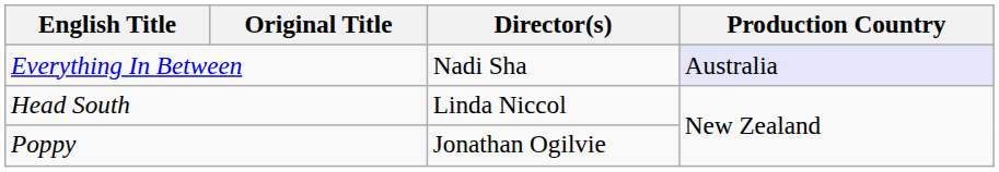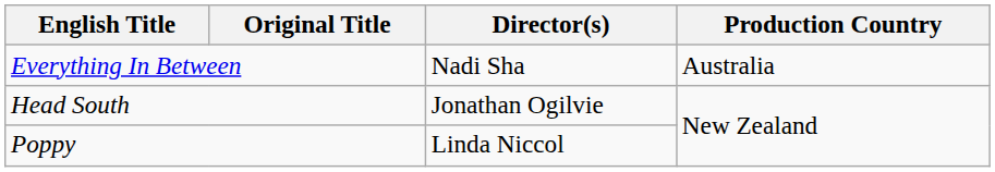Everything In Between | Production Country: lavender background -> no background
Head South | Director(s): Linda Niccol -> Jonathan Ogilvie
Poppy | Director(s): Jonathan Ogilvie -> Linda Niccol
